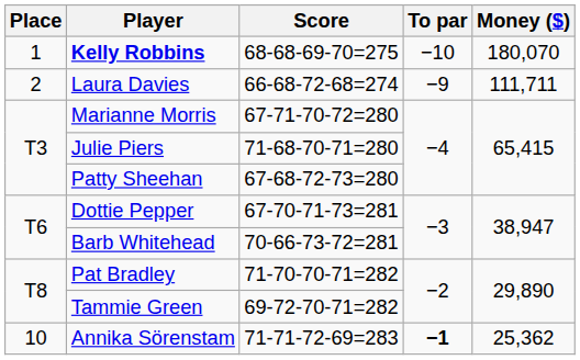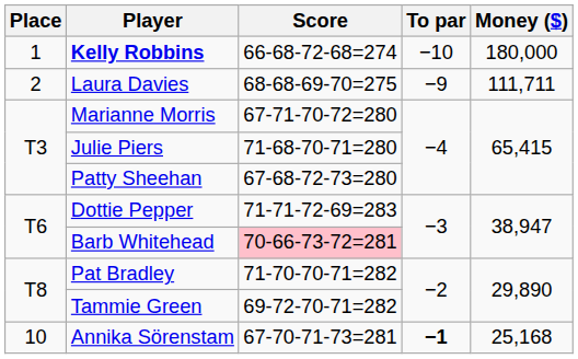Kelly Robbins | Score: 68-68-69-70=275 -> 66-68-72-68=274
Kelly Robbins | Money ($): 180,070 -> 180,000
Laura Davies | Score: 66-68-72-68=274 -> 68-68-69-70=275
Dottie Pepper | Score: 67-70-71-73=281 -> 71-71-72-69=283
Barb Whitehead | Score: no background -> pink background
Annika Sörenstam | Score: 71-71-72-69=283 -> 67-70-71-73=281
Annika Sörenstam | Money ($): 25,362 -> 25,168
